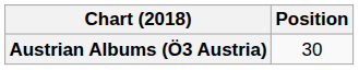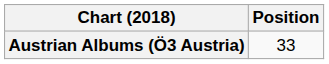Austrian Albums (Ö3 Austria) | Position: 30 -> 33
